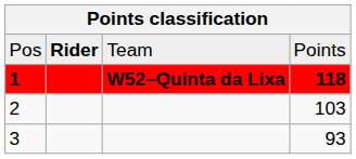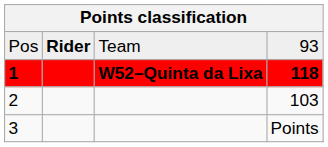Pos | column 4: Points -> 93
3 | column 4: 93 -> Points
